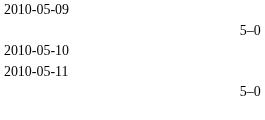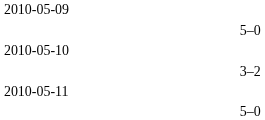+ row: 3–2
